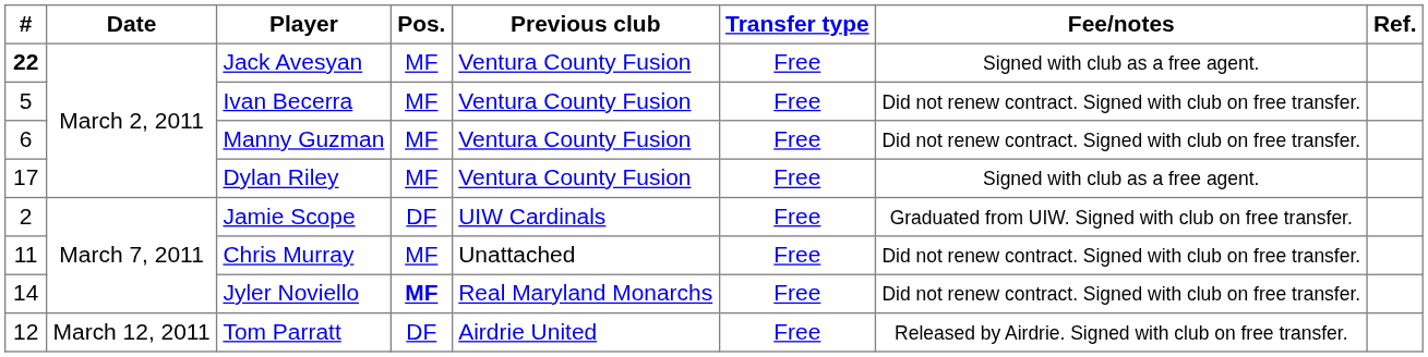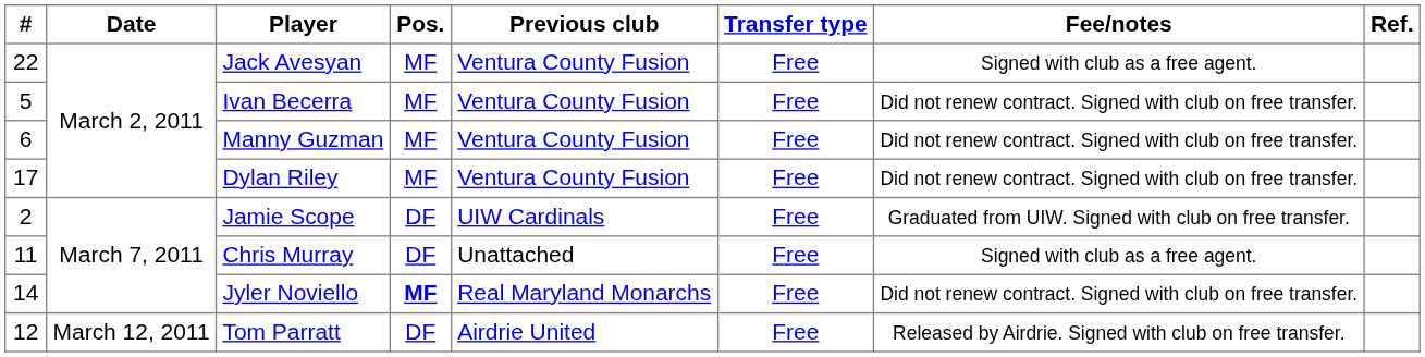Jack Avesyan | #: bold -> normal
Dylan Riley | Fee/notes: Signed with club as a free agent. -> Did not renew contract. Signed with club on free transfer.
Chris Murray | Pos.: MF -> DF
Chris Murray | Fee/notes: Did not renew contract. Signed with club on free transfer. -> Signed with club as a free agent.
